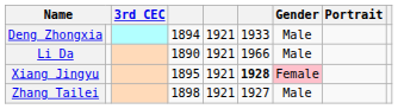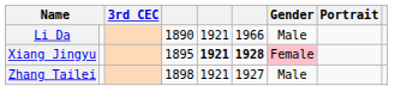- row: Deng Zhongxia | 1894 | 1921 | 1933 | Male
Xiang Jingyu | column 5: normal -> bold
